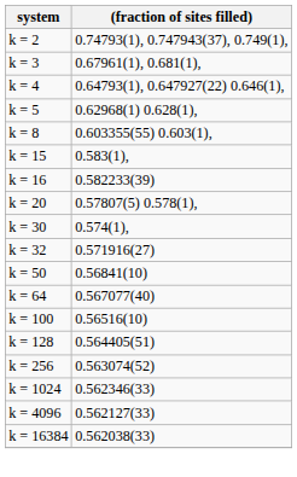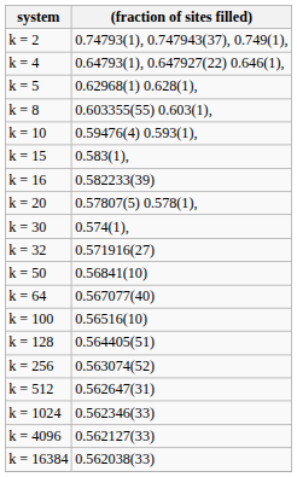- row: k = 3 | 0.67961(1), 0.681(1),
+ row: k = 10 | 0.59476(4) 0.593(1),
+ row: k = 512 | 0.562647(31)
